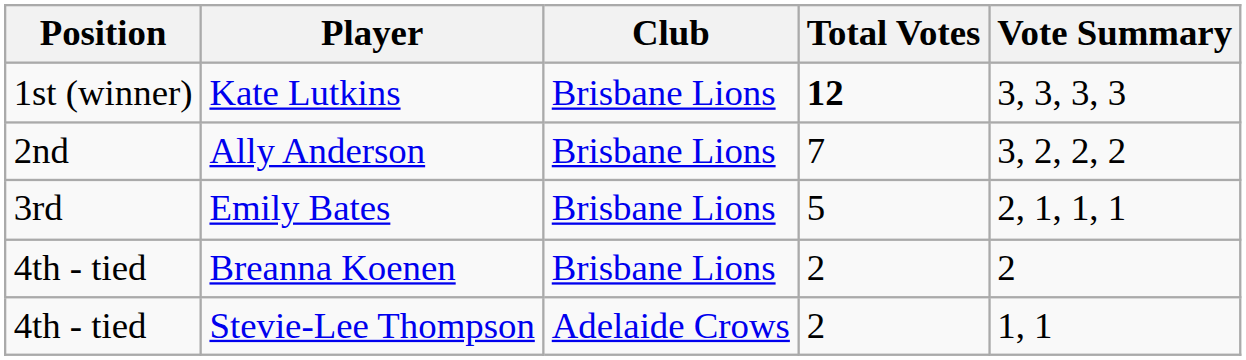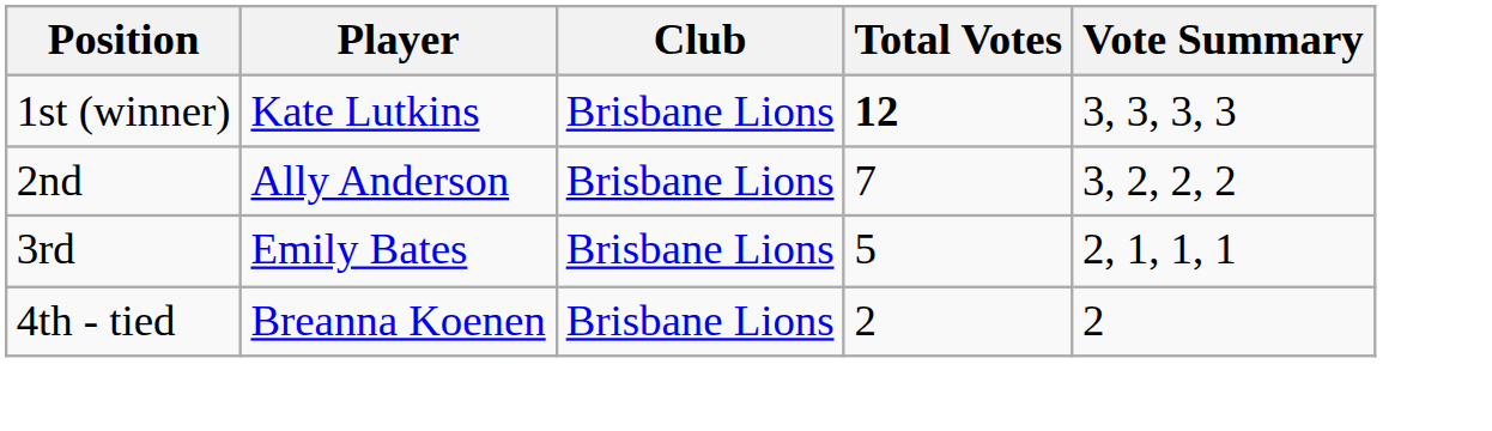- row: 4th - tied | Stevie-Lee Thompson | Adelaide Crows | 2 | 1, 1
